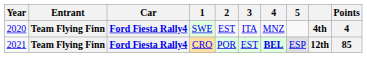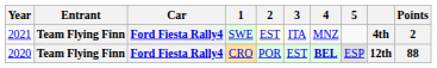SWE | Year: 2020 -> 2021
SWE | 2: no background -> lightyellow background
SWE | Points: 4 -> 2
CRO | Year: 2021 -> 2020
CRO | Points: 85 -> 88
